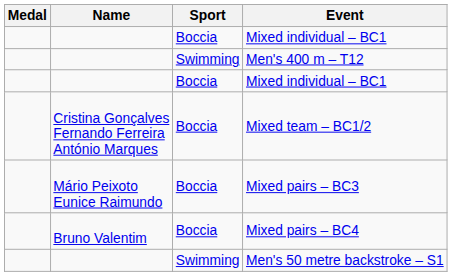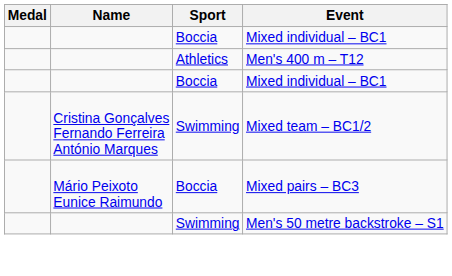Men's 400 m – T12 | Sport: Swimming -> Athletics
Mixed team – BC1/2 | Sport: Boccia -> Swimming
- row: Bruno Valentim | Boccia | Mixed pairs – BC4
